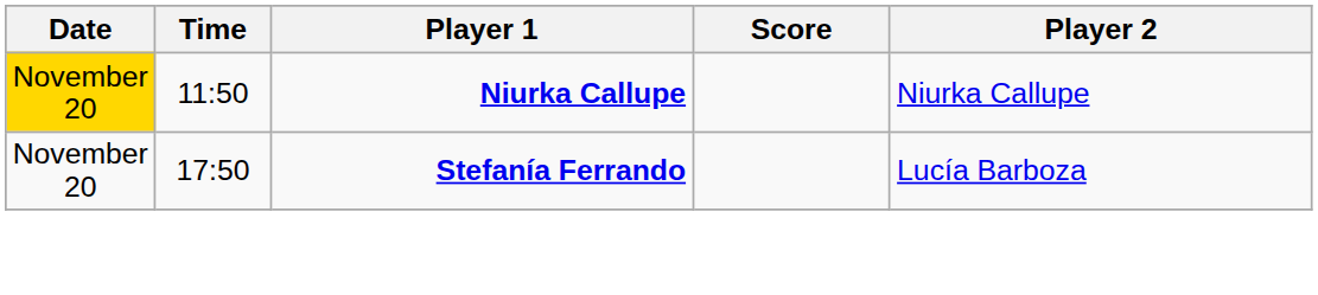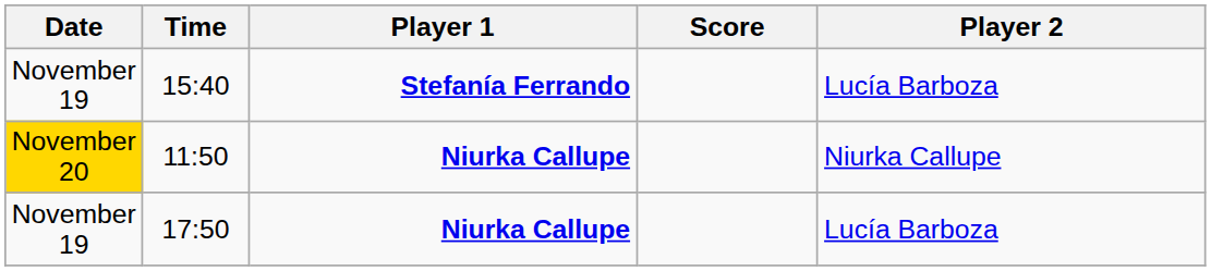+ row: November 19 | 15:40 | Stefanía Ferrando | Lucía Barboza
17:50 | Date: November 20 -> November 19
17:50 | Player 1: Stefanía Ferrando -> Niurka Callupe
